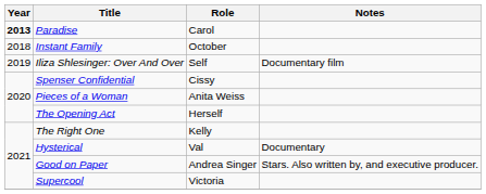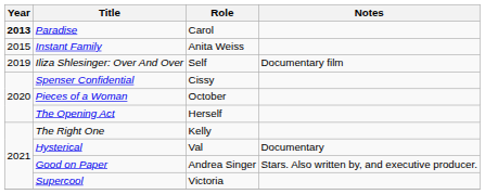Instant Family | Year: 2018 -> 2015
Instant Family | Role: October -> Anita Weiss
Pieces of a Woman | Role: Anita Weiss -> October
